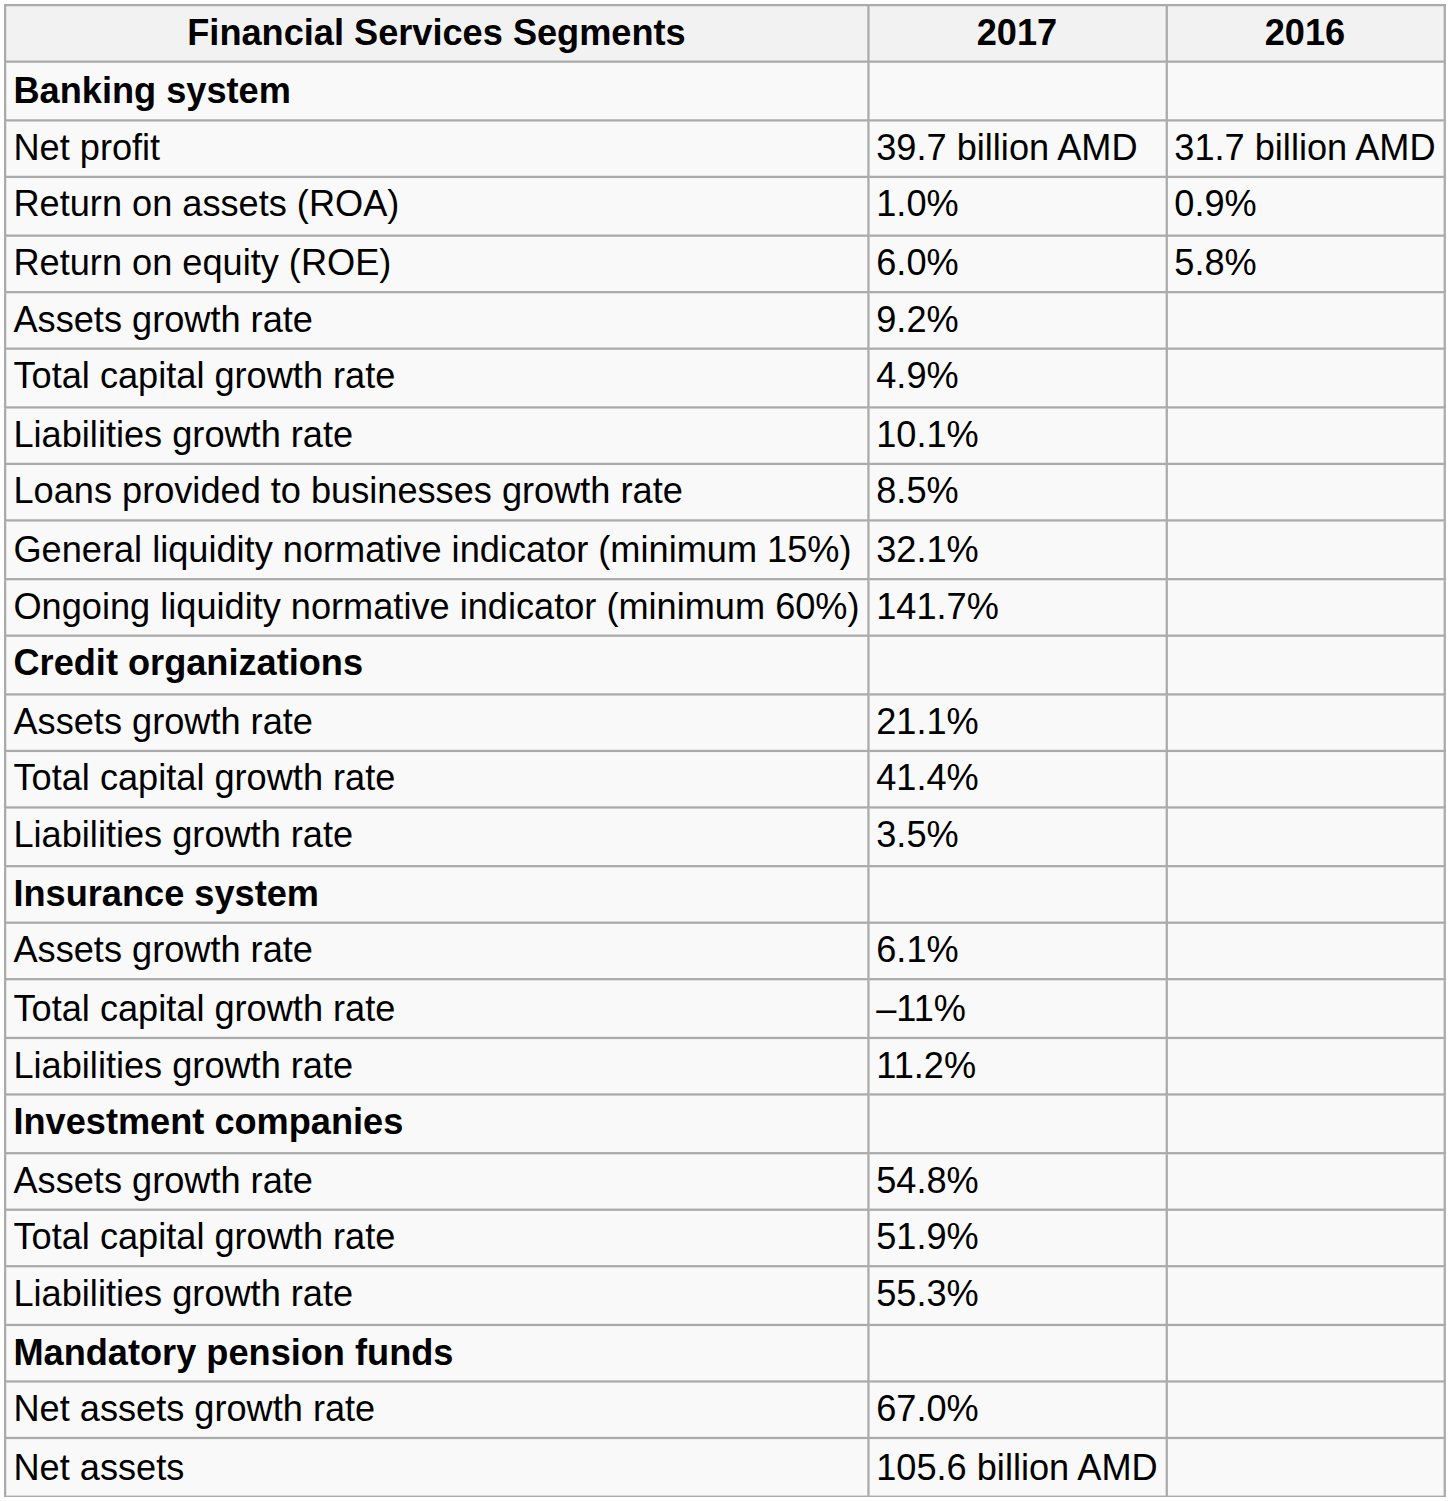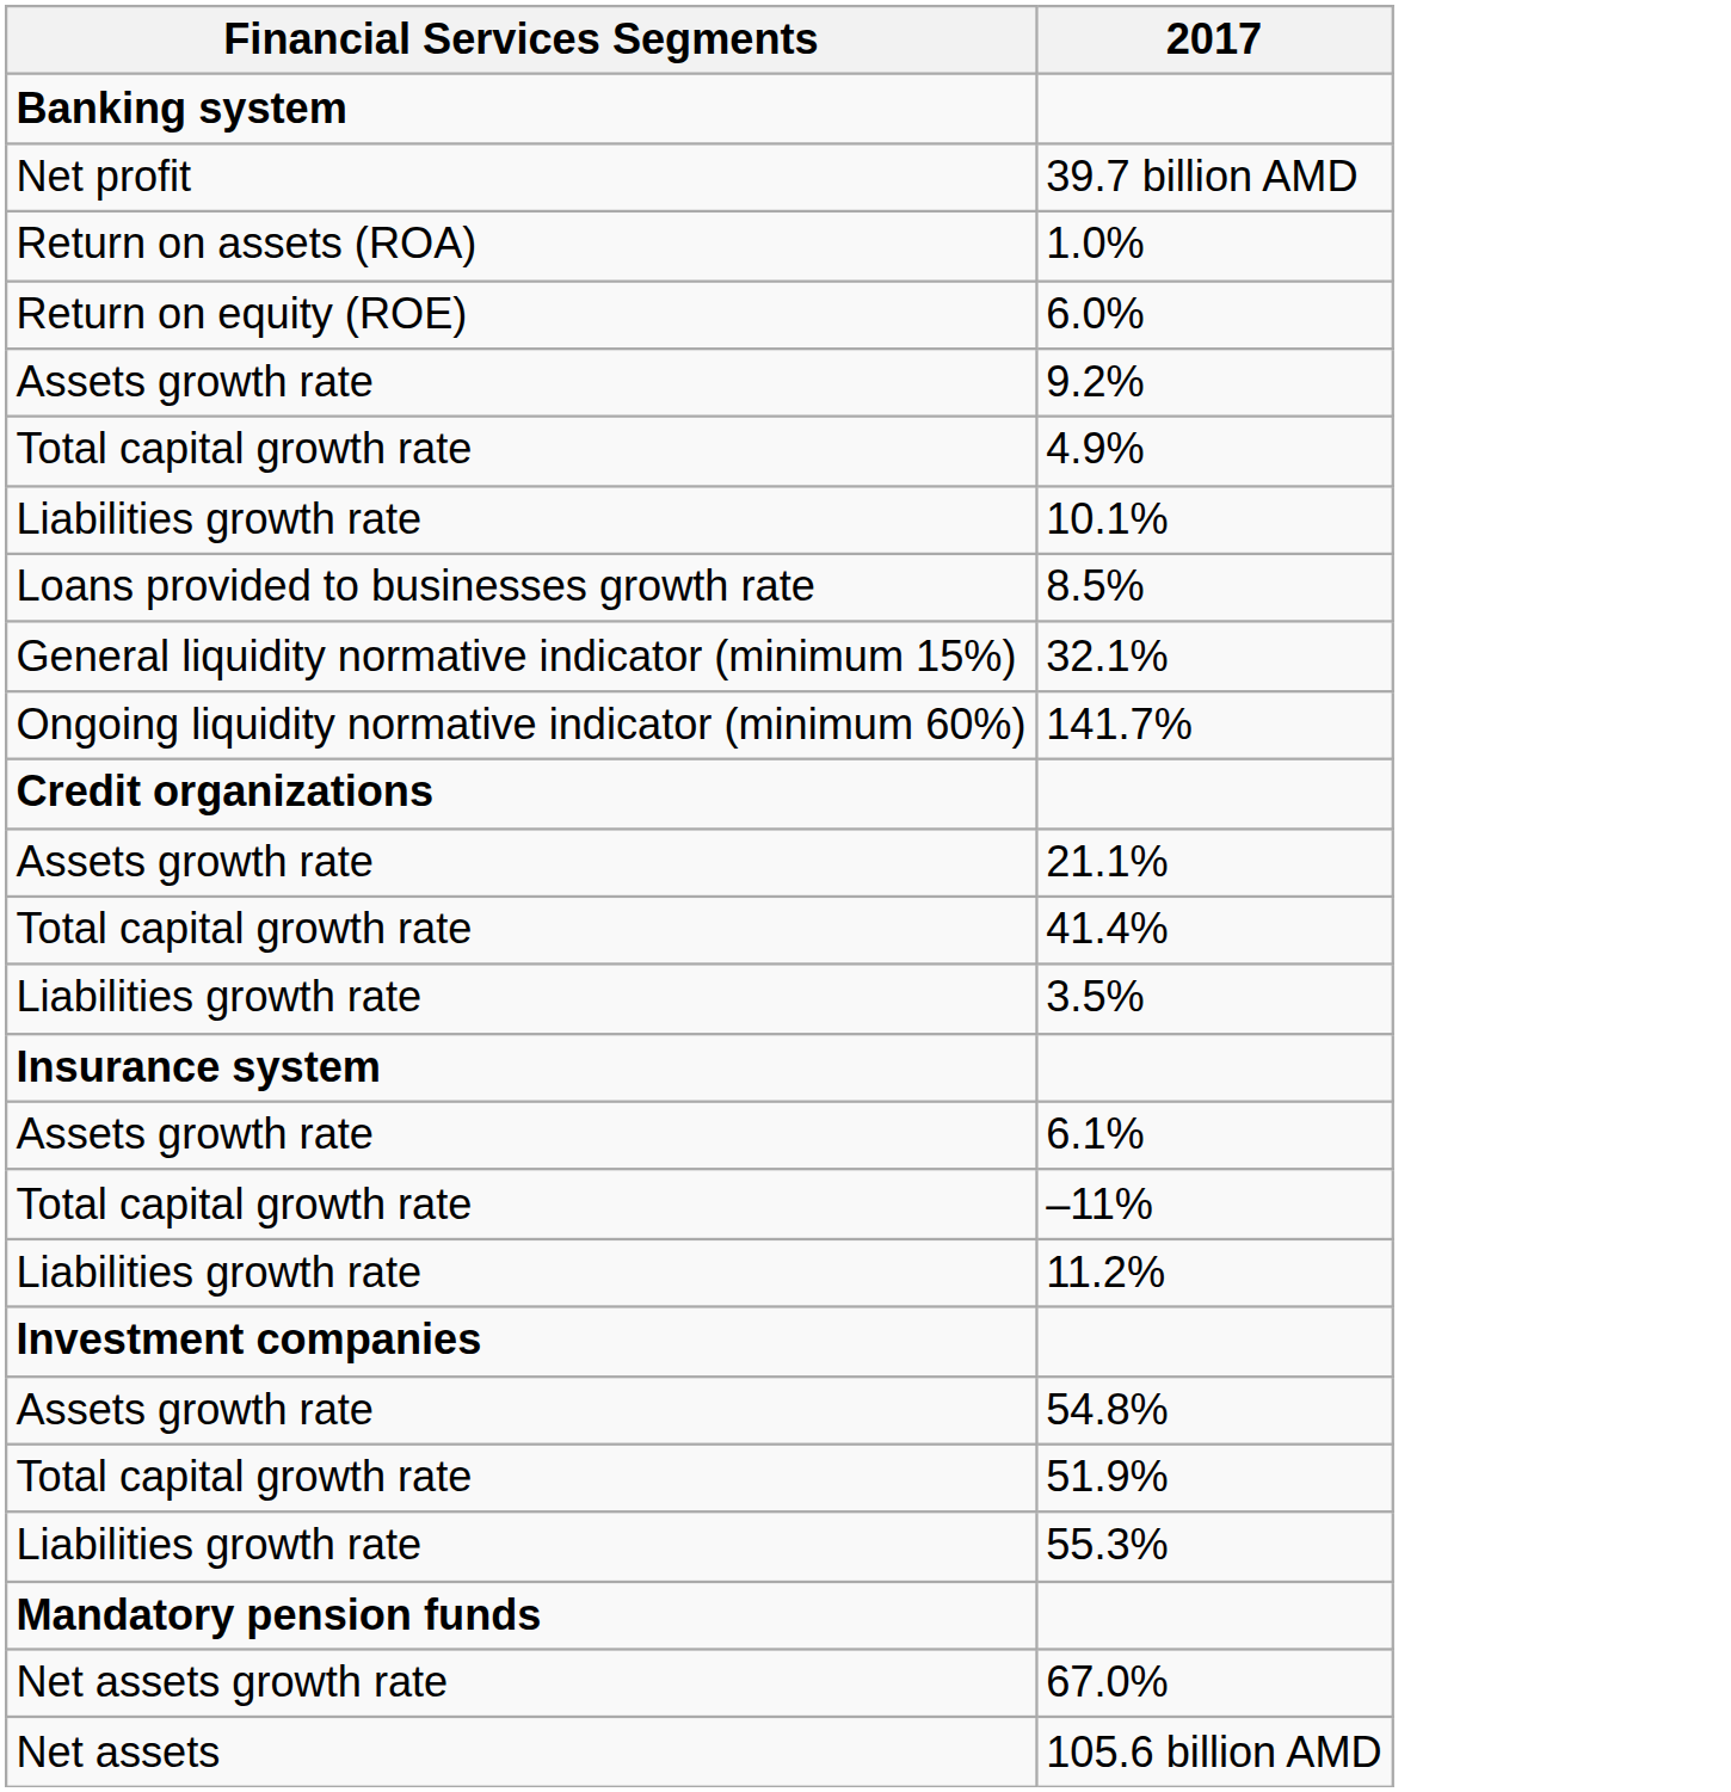- column: 2016 | 31.7 billion AMD | 0.9% | 5.8%
